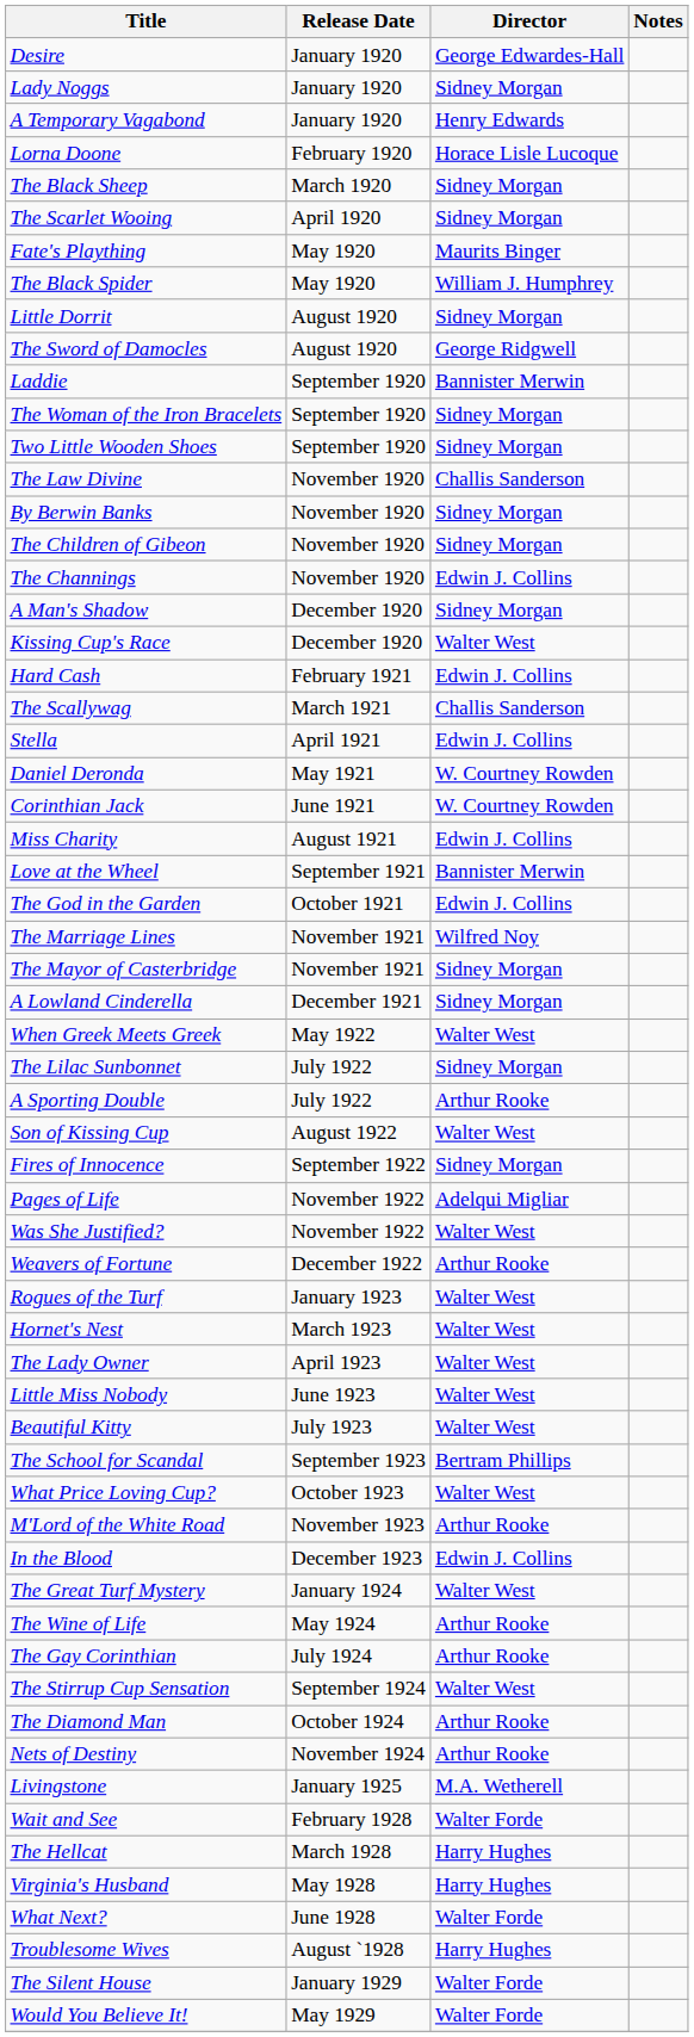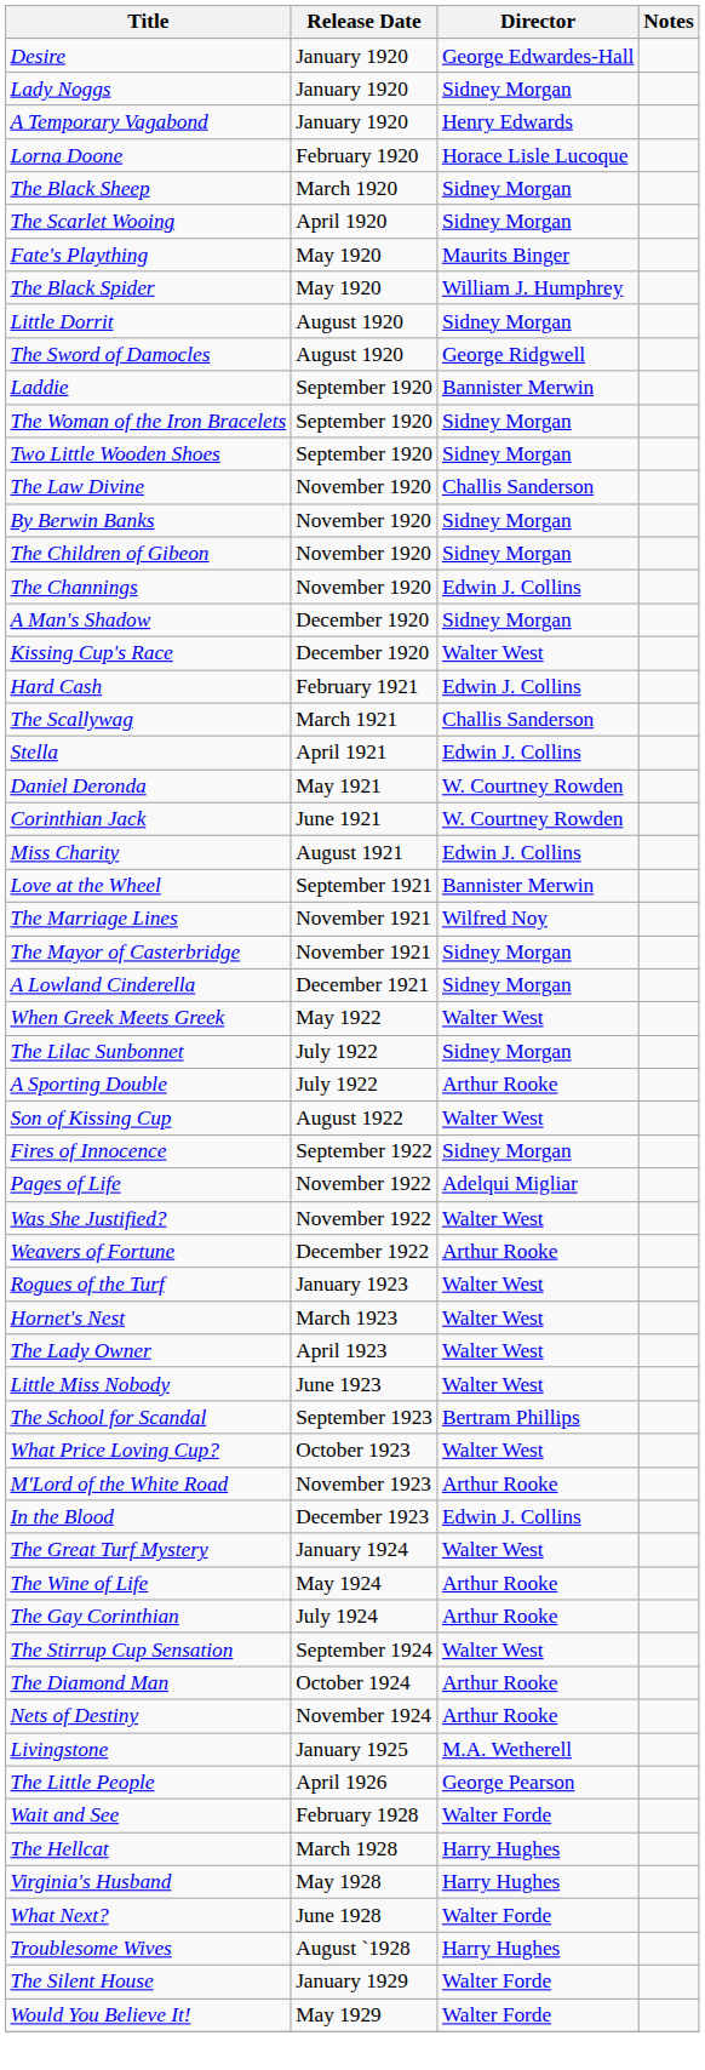- row: The God in the Garden | October 1921 | Edwin J. Collins
- row: Beautiful Kitty | July 1923 | Walter West
+ row: The Little People | April 1926 | George Pearson
